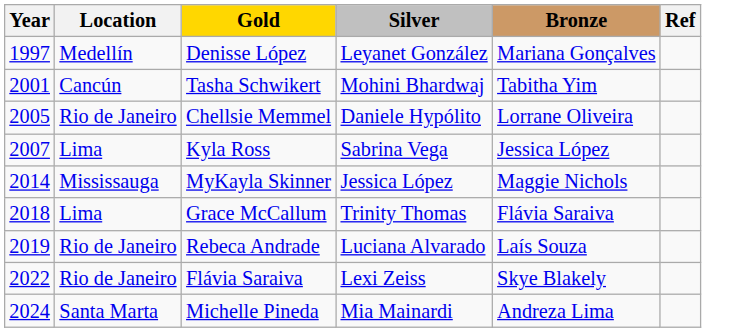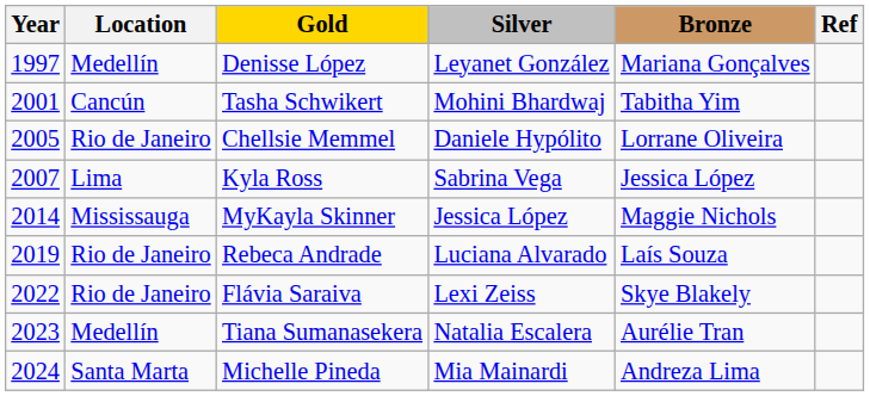- row: 2018 | Lima | Grace McCallum | Trinity Thomas | Flávia Saraiva
+ row: 2023 | Medellín | Tiana Sumanasekera | Natalia Escalera | Aurélie Tran
